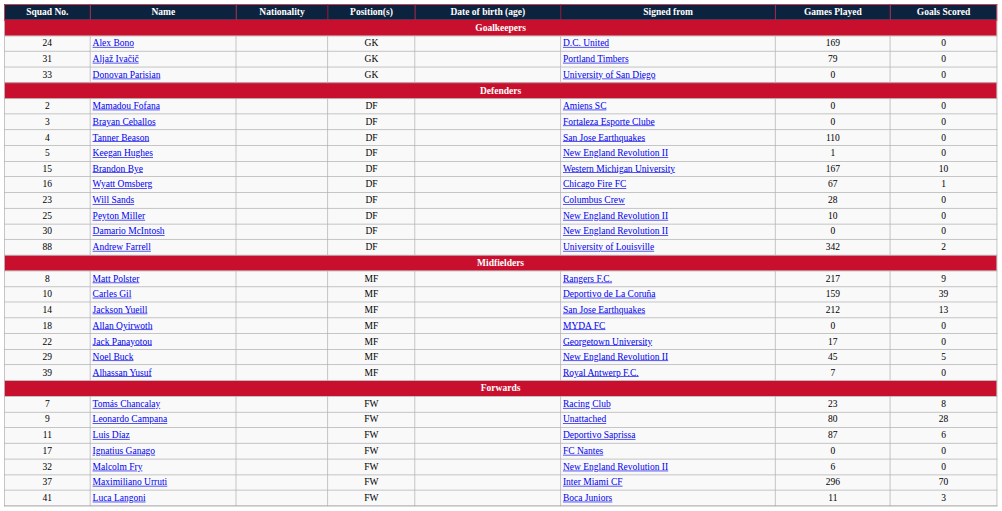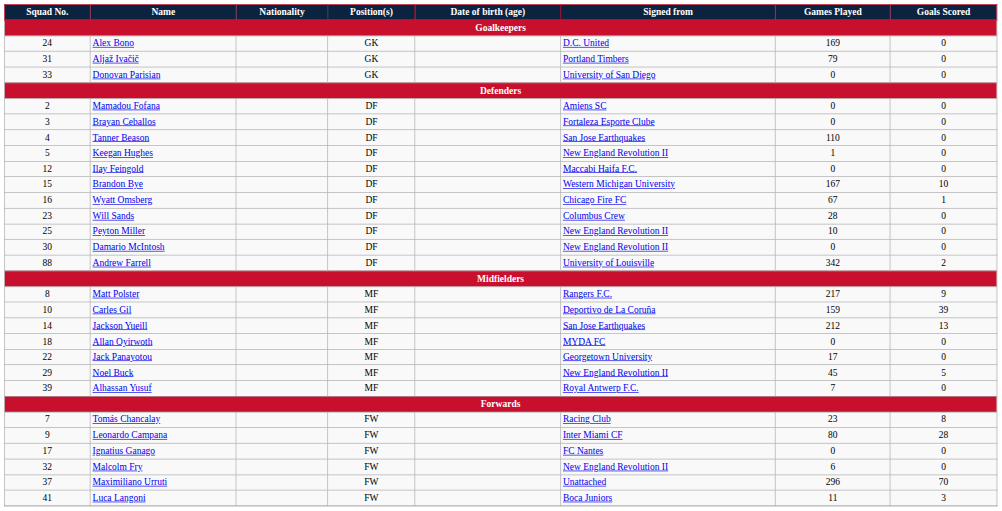+ row: 12 | Ilay Feingold | DF | Maccabi Haifa F.C. | 0 | 0
Leonardo Campana | Signed from: Unattached -> Inter Miami CF
- row: 11 | Luis Díaz | FW | Deportivo Saprissa | 87 | 6
Maximiliano Urruti | Signed from: Inter Miami CF -> Unattached
